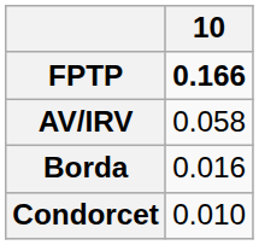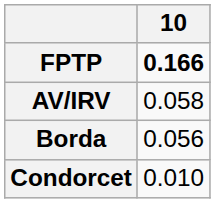Borda | 10: 0.016 -> 0.056
